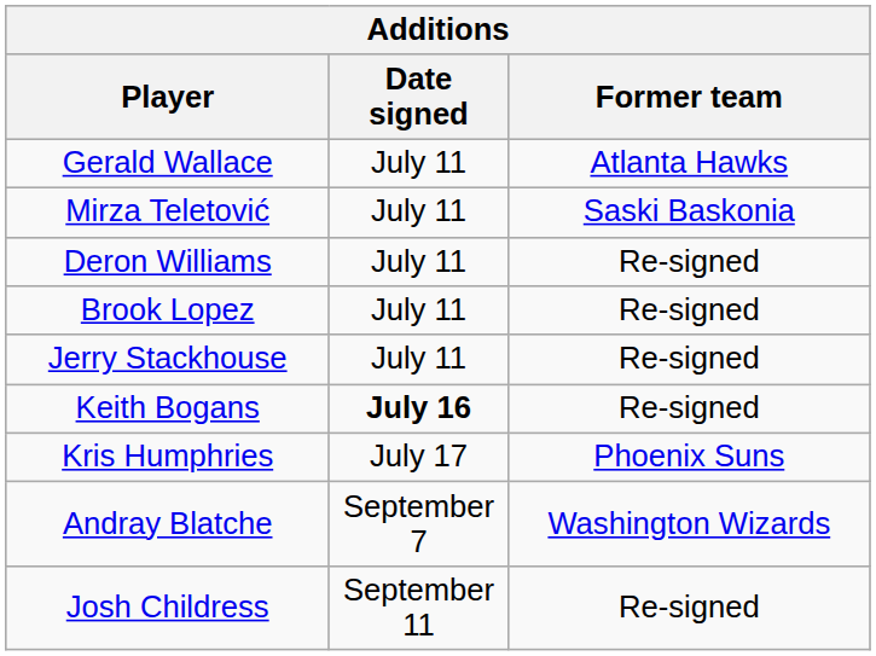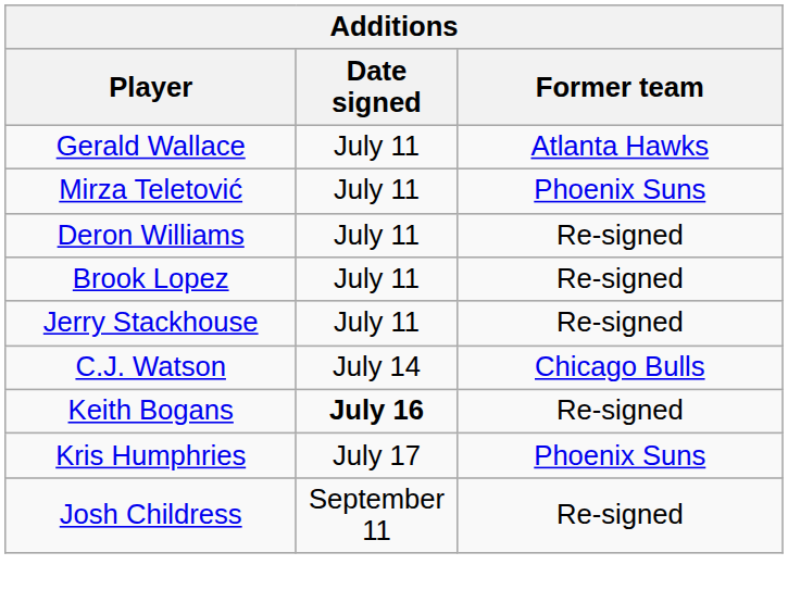Mirza Teletović | Former team: Saski Baskonia -> Phoenix Suns
+ row: C.J. Watson | July 14 | Chicago Bulls
- row: Andray Blatche | September 7 | Washington Wizards
